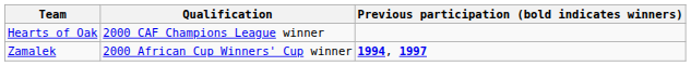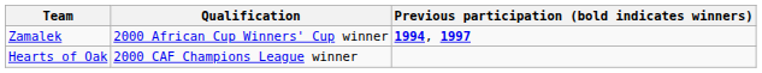rows swapped: Hearts of Oak <-> Zamalek
